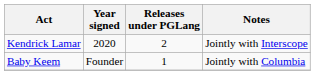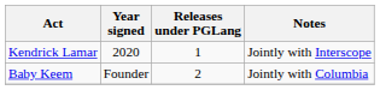Kendrick Lamar | Releases under PGLang: 2 -> 1
Baby Keem | Releases under PGLang: 1 -> 2
